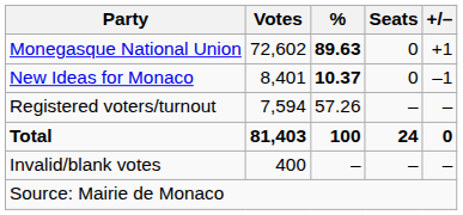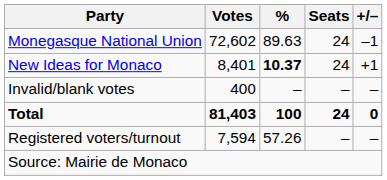Monegasque National Union | %: bold -> normal
Monegasque National Union | Seats: 0 -> 24
Monegasque National Union | +/–: +1 -> –1
New Ideas for Monaco | Seats: 0 -> 24
New Ideas for Monaco | +/–: –1 -> +1
rows swapped: Invalid/blank votes <-> Registered voters/turnout
